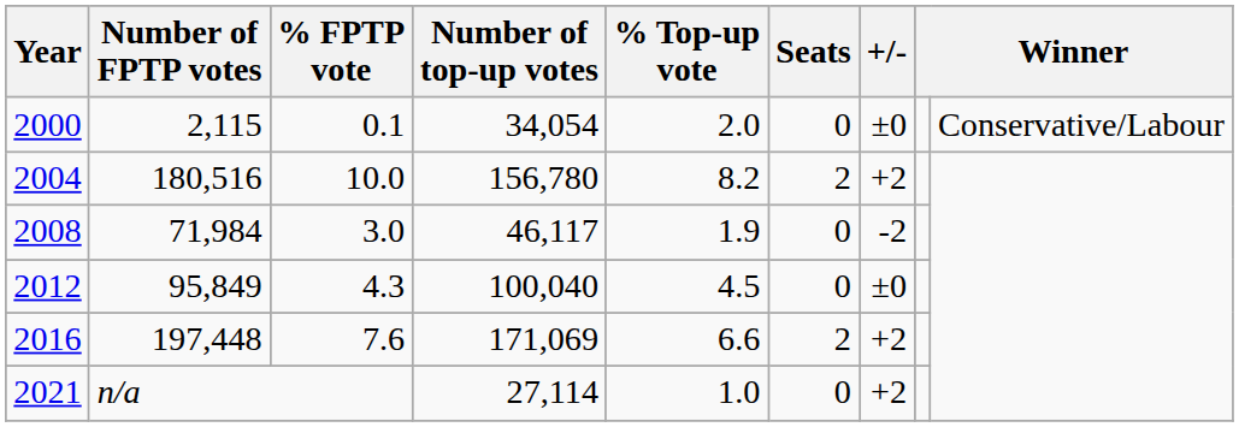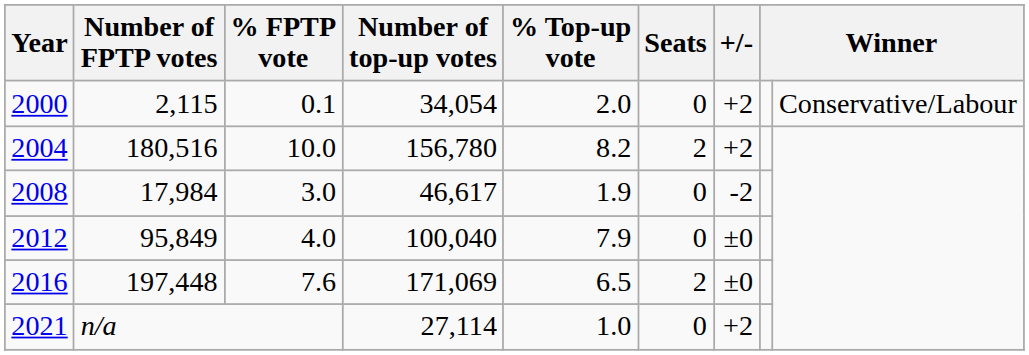2000 | +/-: ±0 -> +2
2008 | Number of FPTP votes: 71,984 -> 17,984
2008 | Number of top-up votes: 46,117 -> 46,617
2012 | % FPTP vote: 4.3 -> 4.0
2012 | % Top-up vote: 4.5 -> 7.9
2016 | % Top-up vote: 6.6 -> 6.5
2016 | +/-: +2 -> ±0
